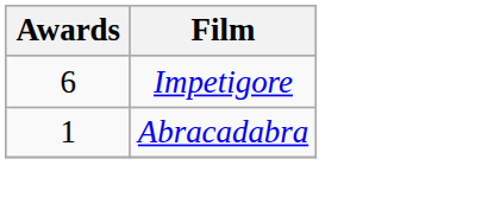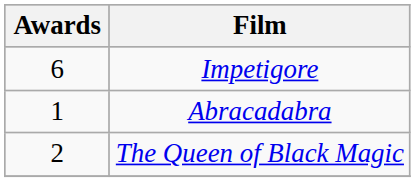+ row: 2 | The Queen of Black Magic
